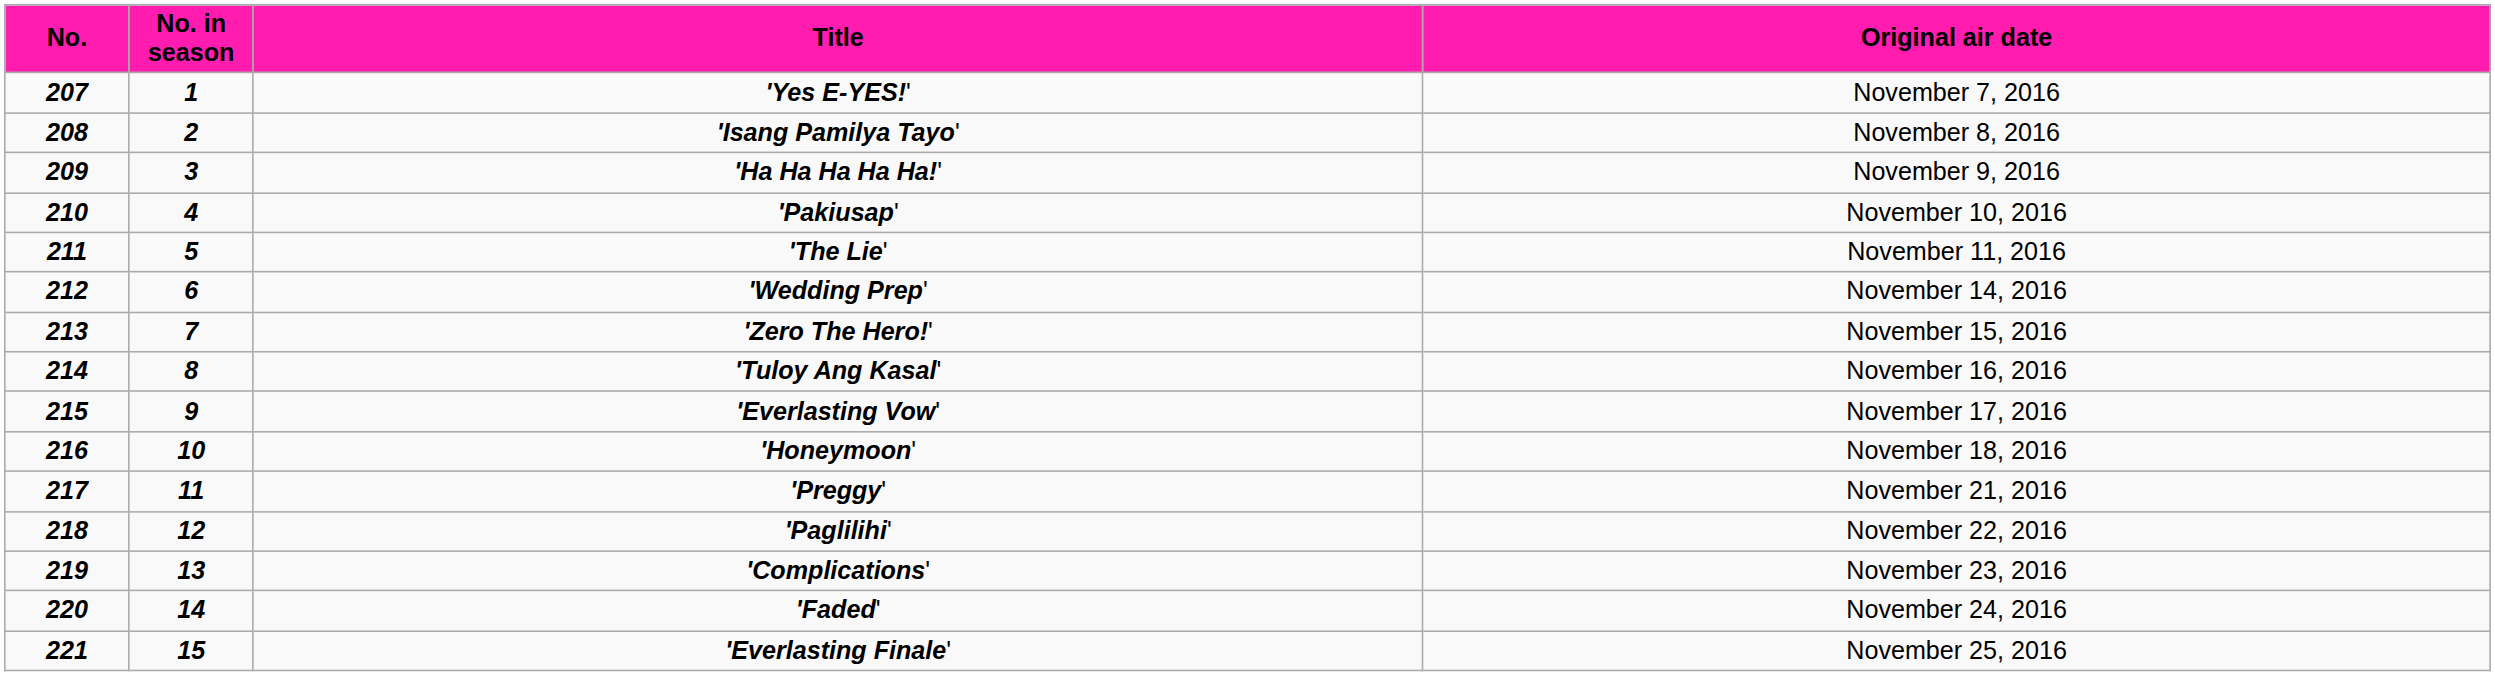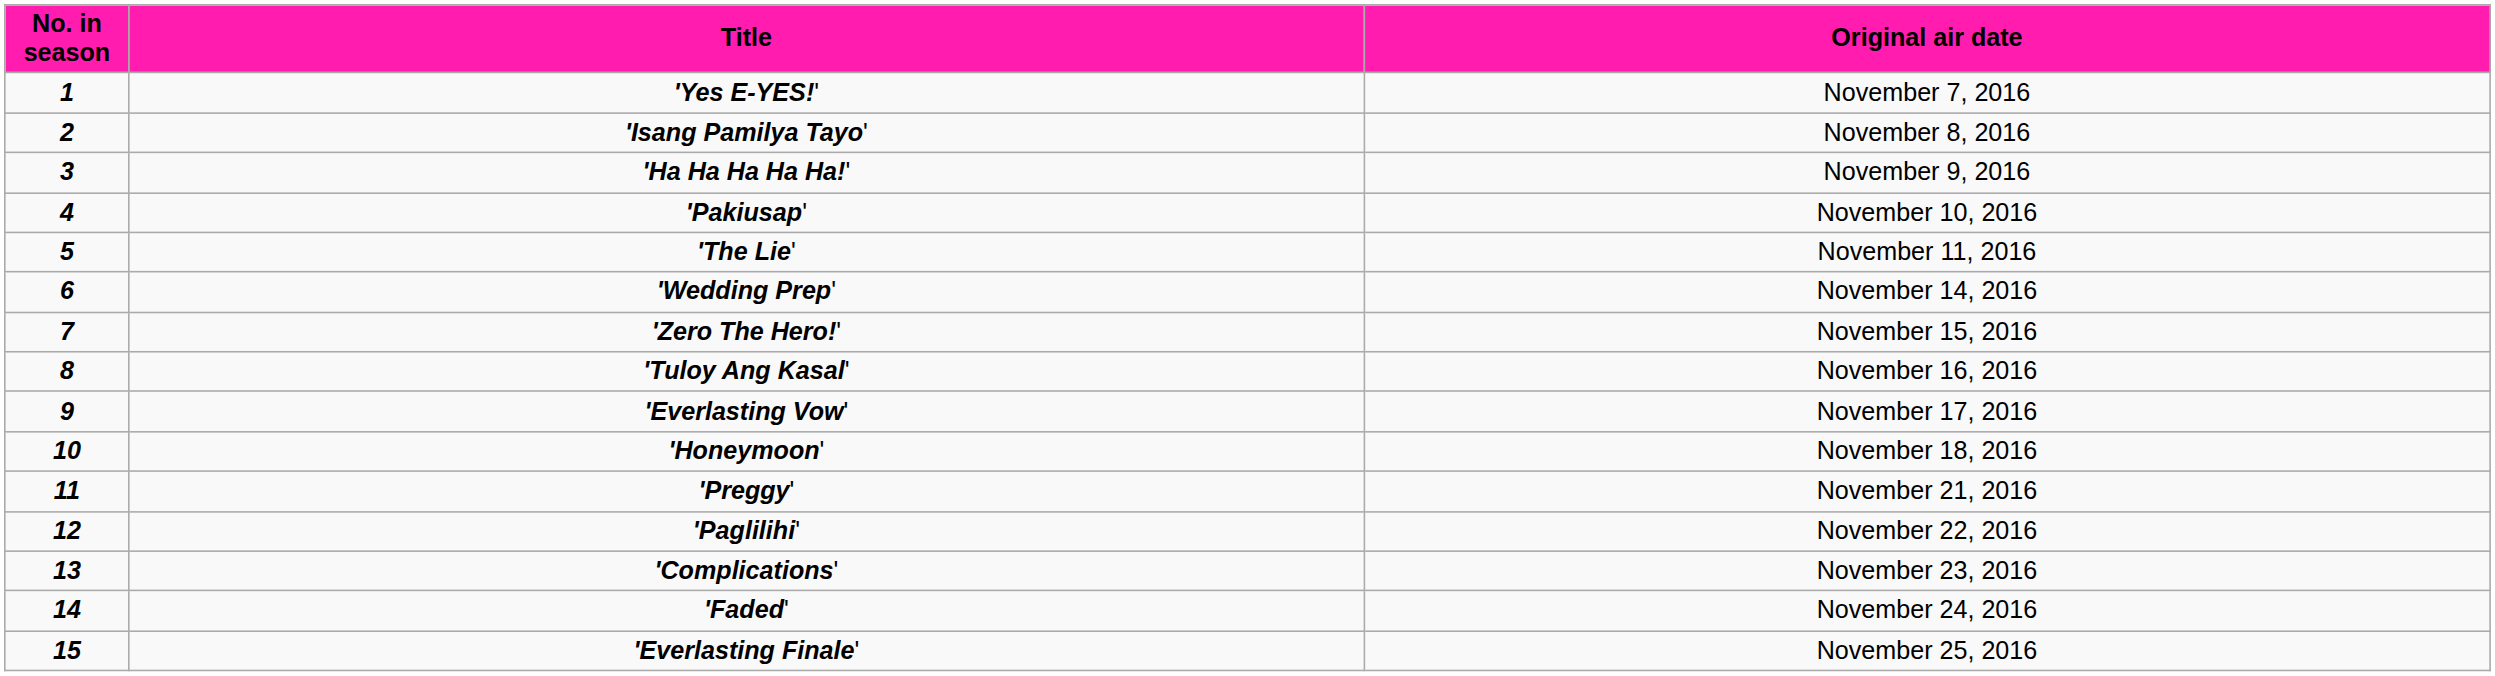- column: No. | 207 | 208 | 209 | 210 | 211 | 212 | 213 | 214 | 215 | 216 | 217 | 218 | 219 | 220 | 221
